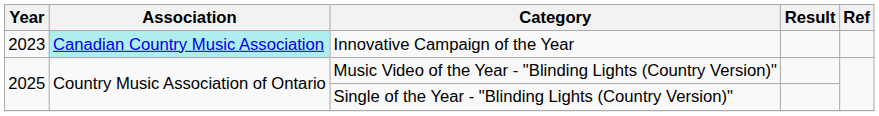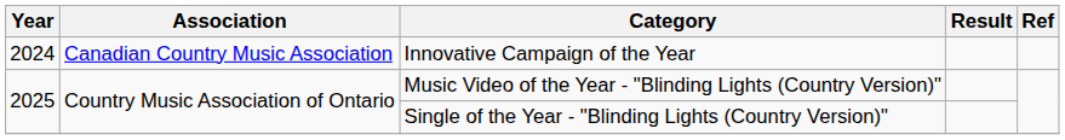Innovative Campaign of the Year | Year: 2023 -> 2024
Innovative Campaign of the Year | Association: paleturquoise background -> no background
